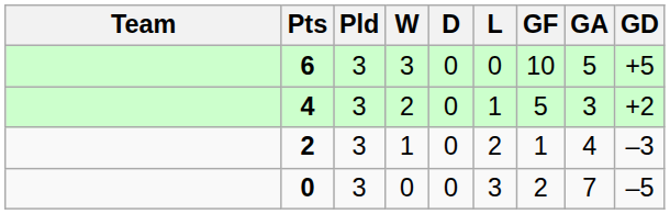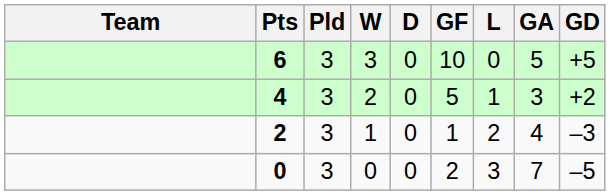columns swapped: L <-> GF
